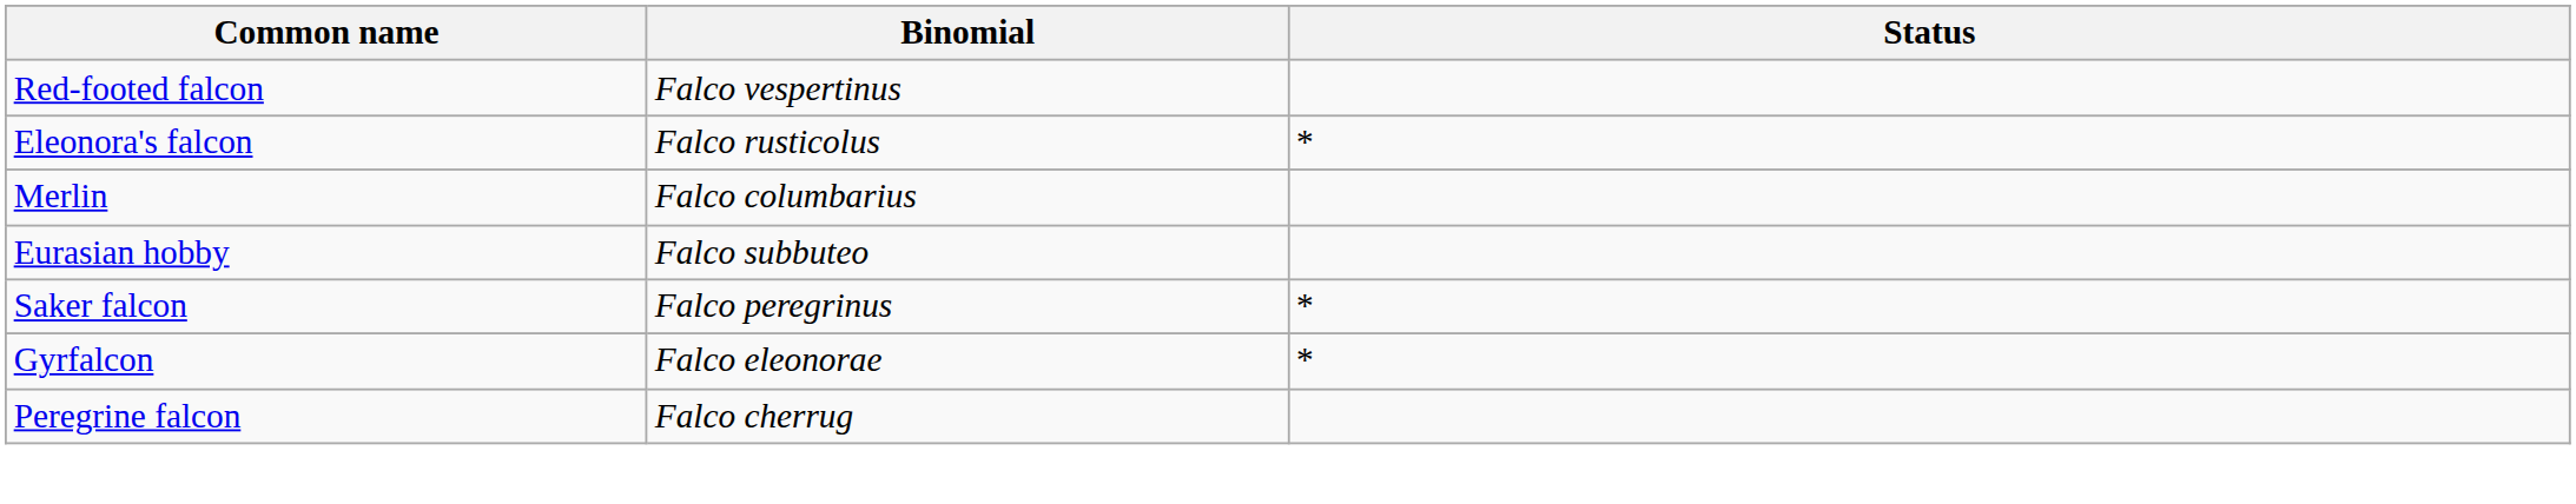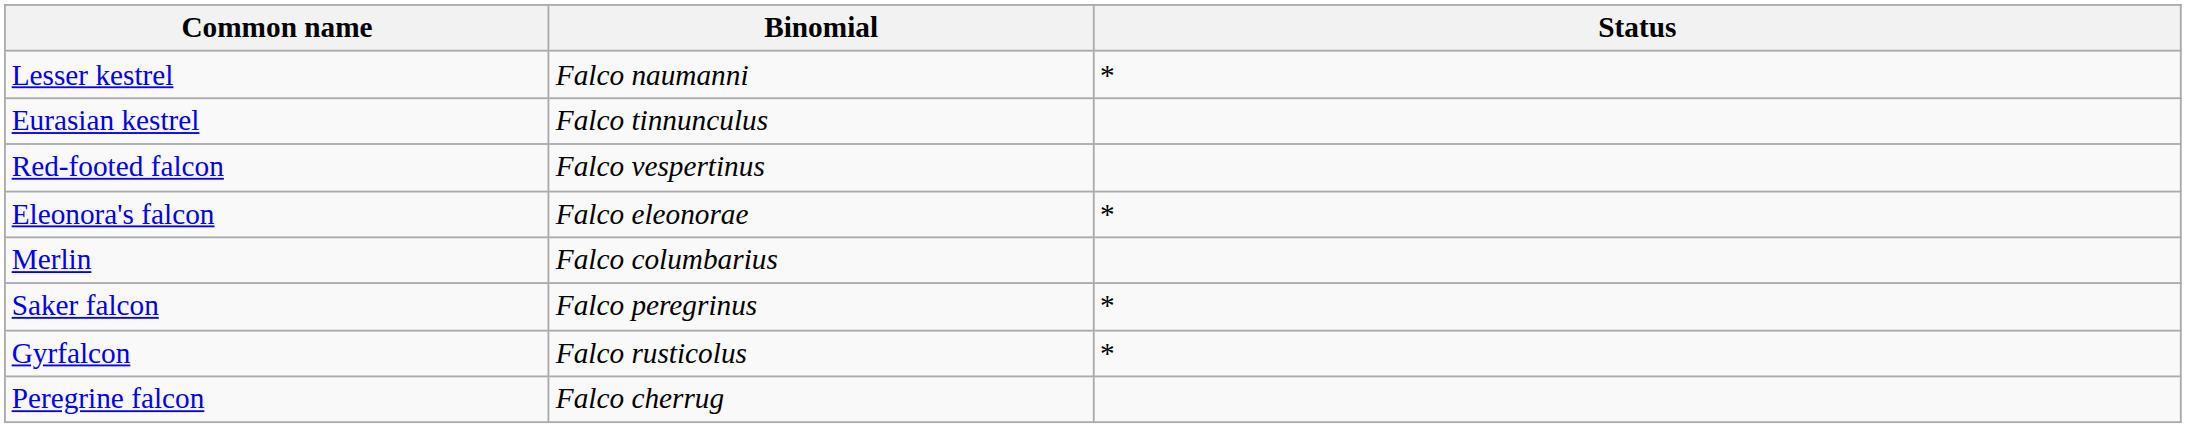+ row: Lesser kestrel | Falco naumanni | *
+ row: Eurasian kestrel | Falco tinnunculus
Eleonora's falcon | Binomial: Falco rusticolus -> Falco eleonorae
- row: Eurasian hobby | Falco subbuteo
Gyrfalcon | Binomial: Falco eleonorae -> Falco rusticolus
